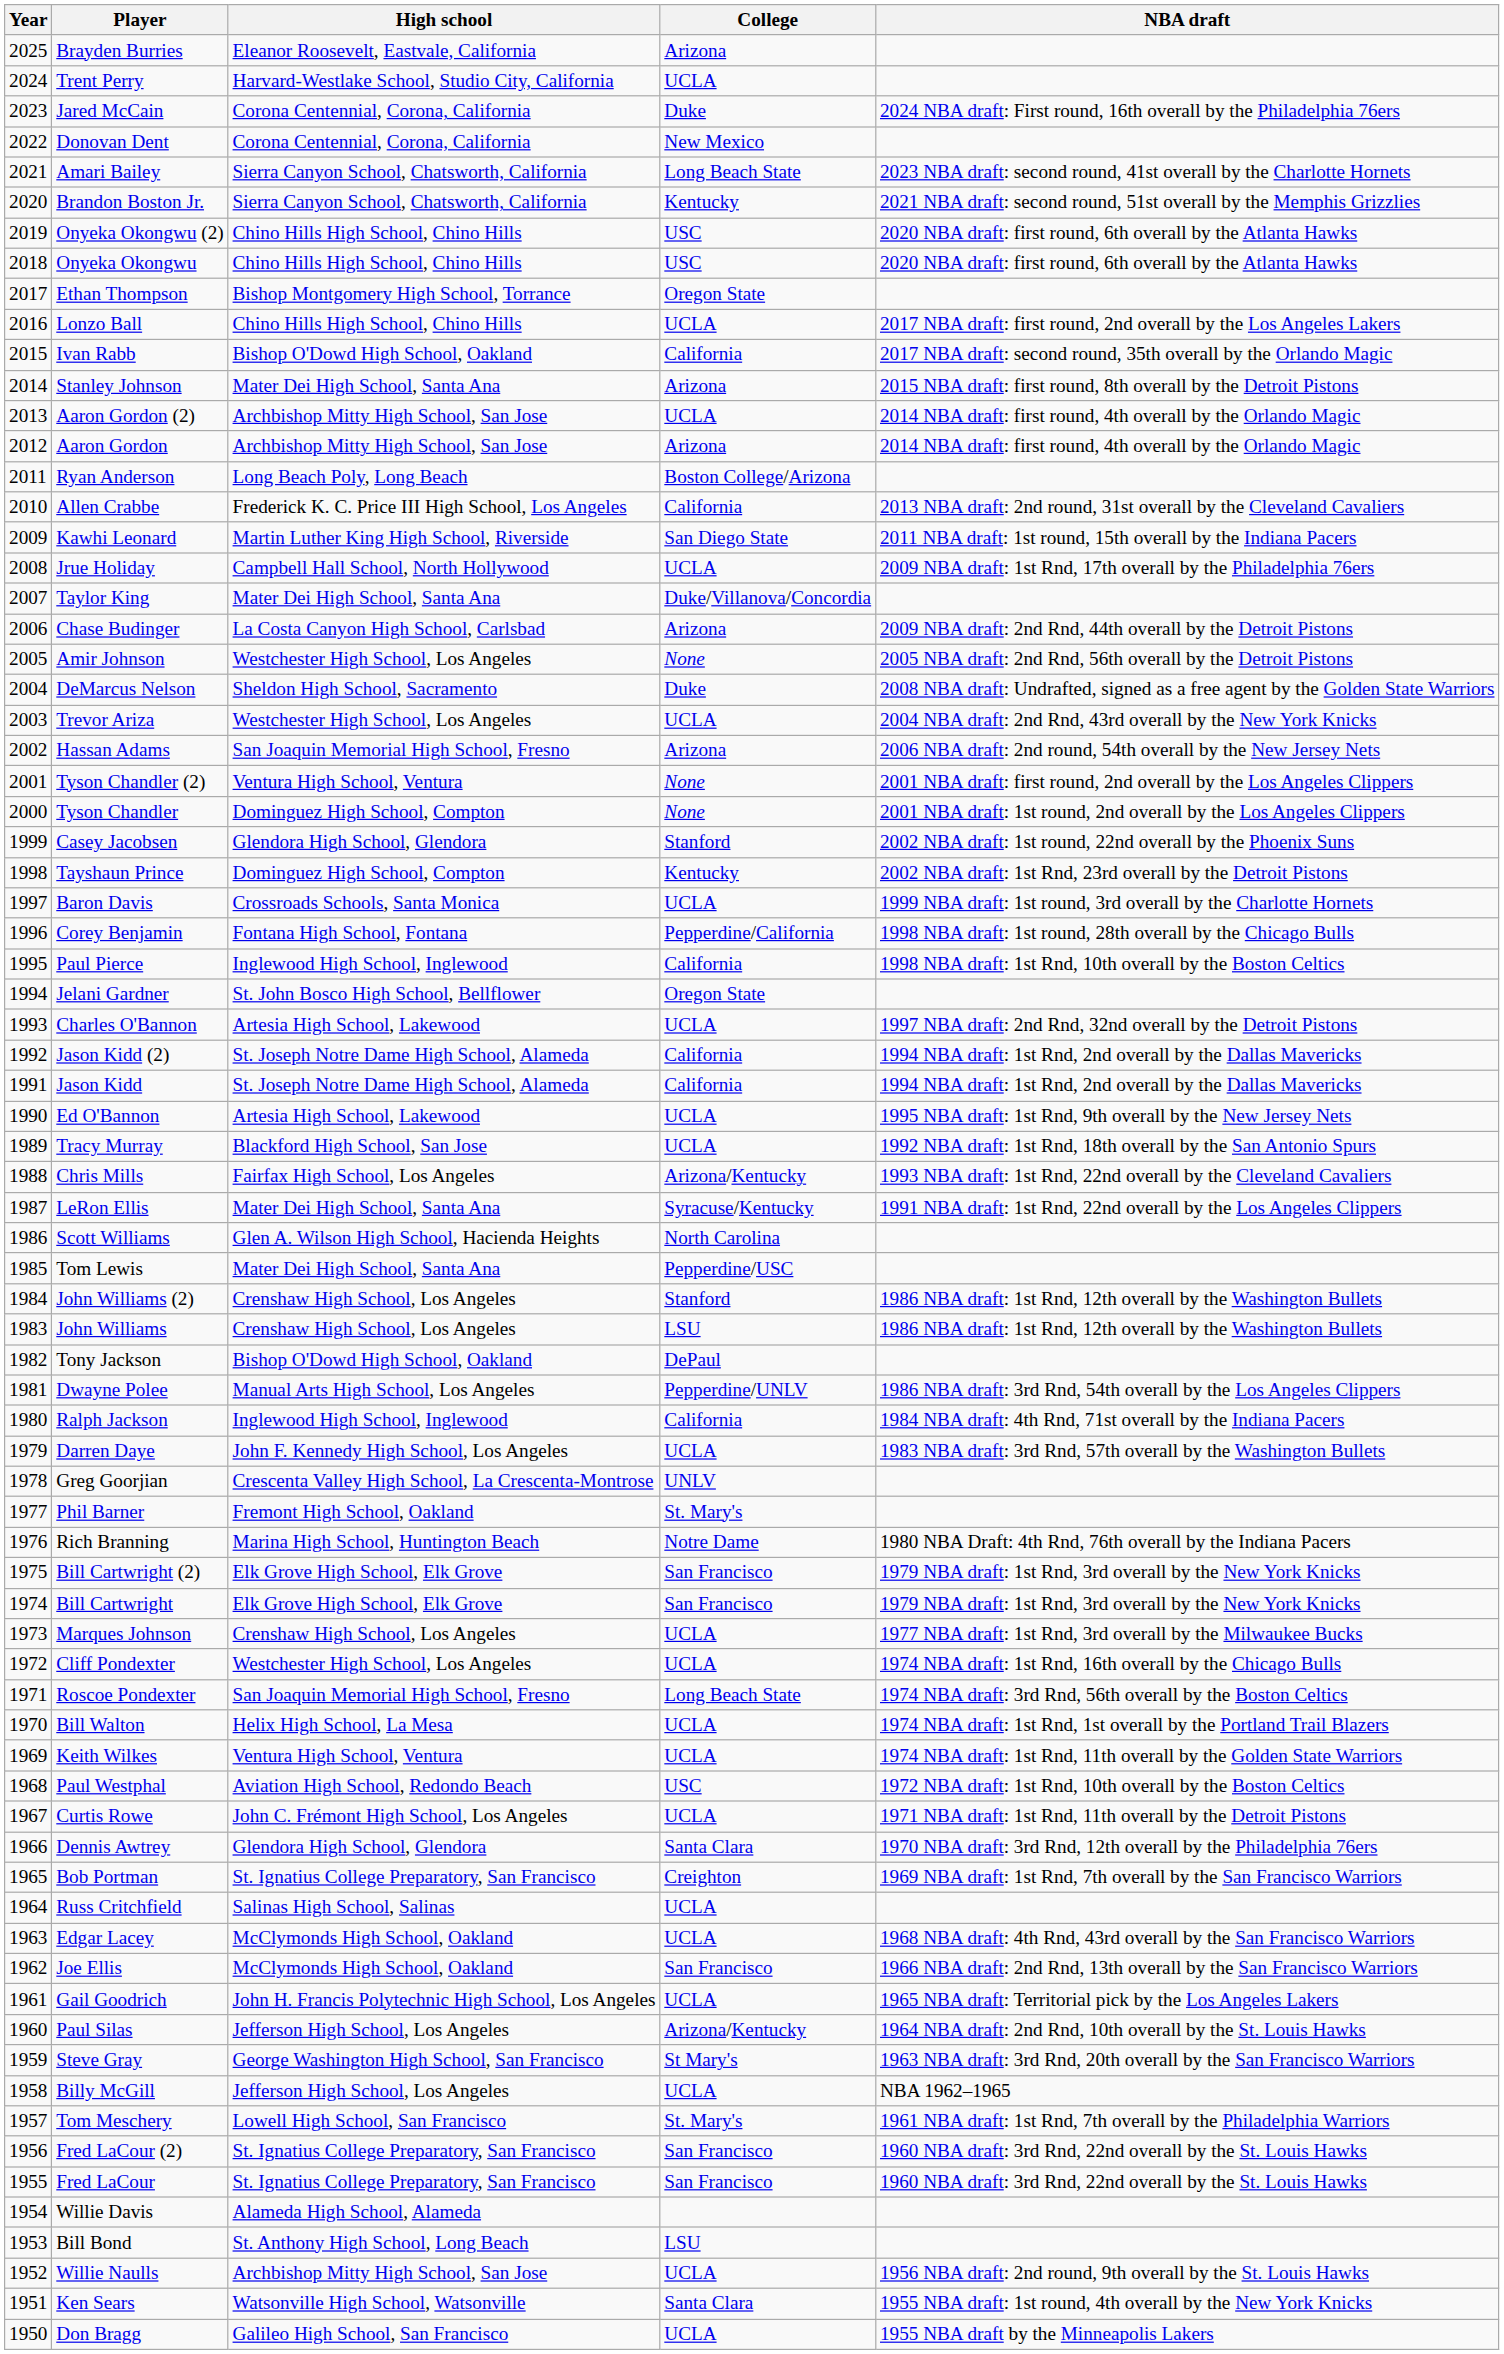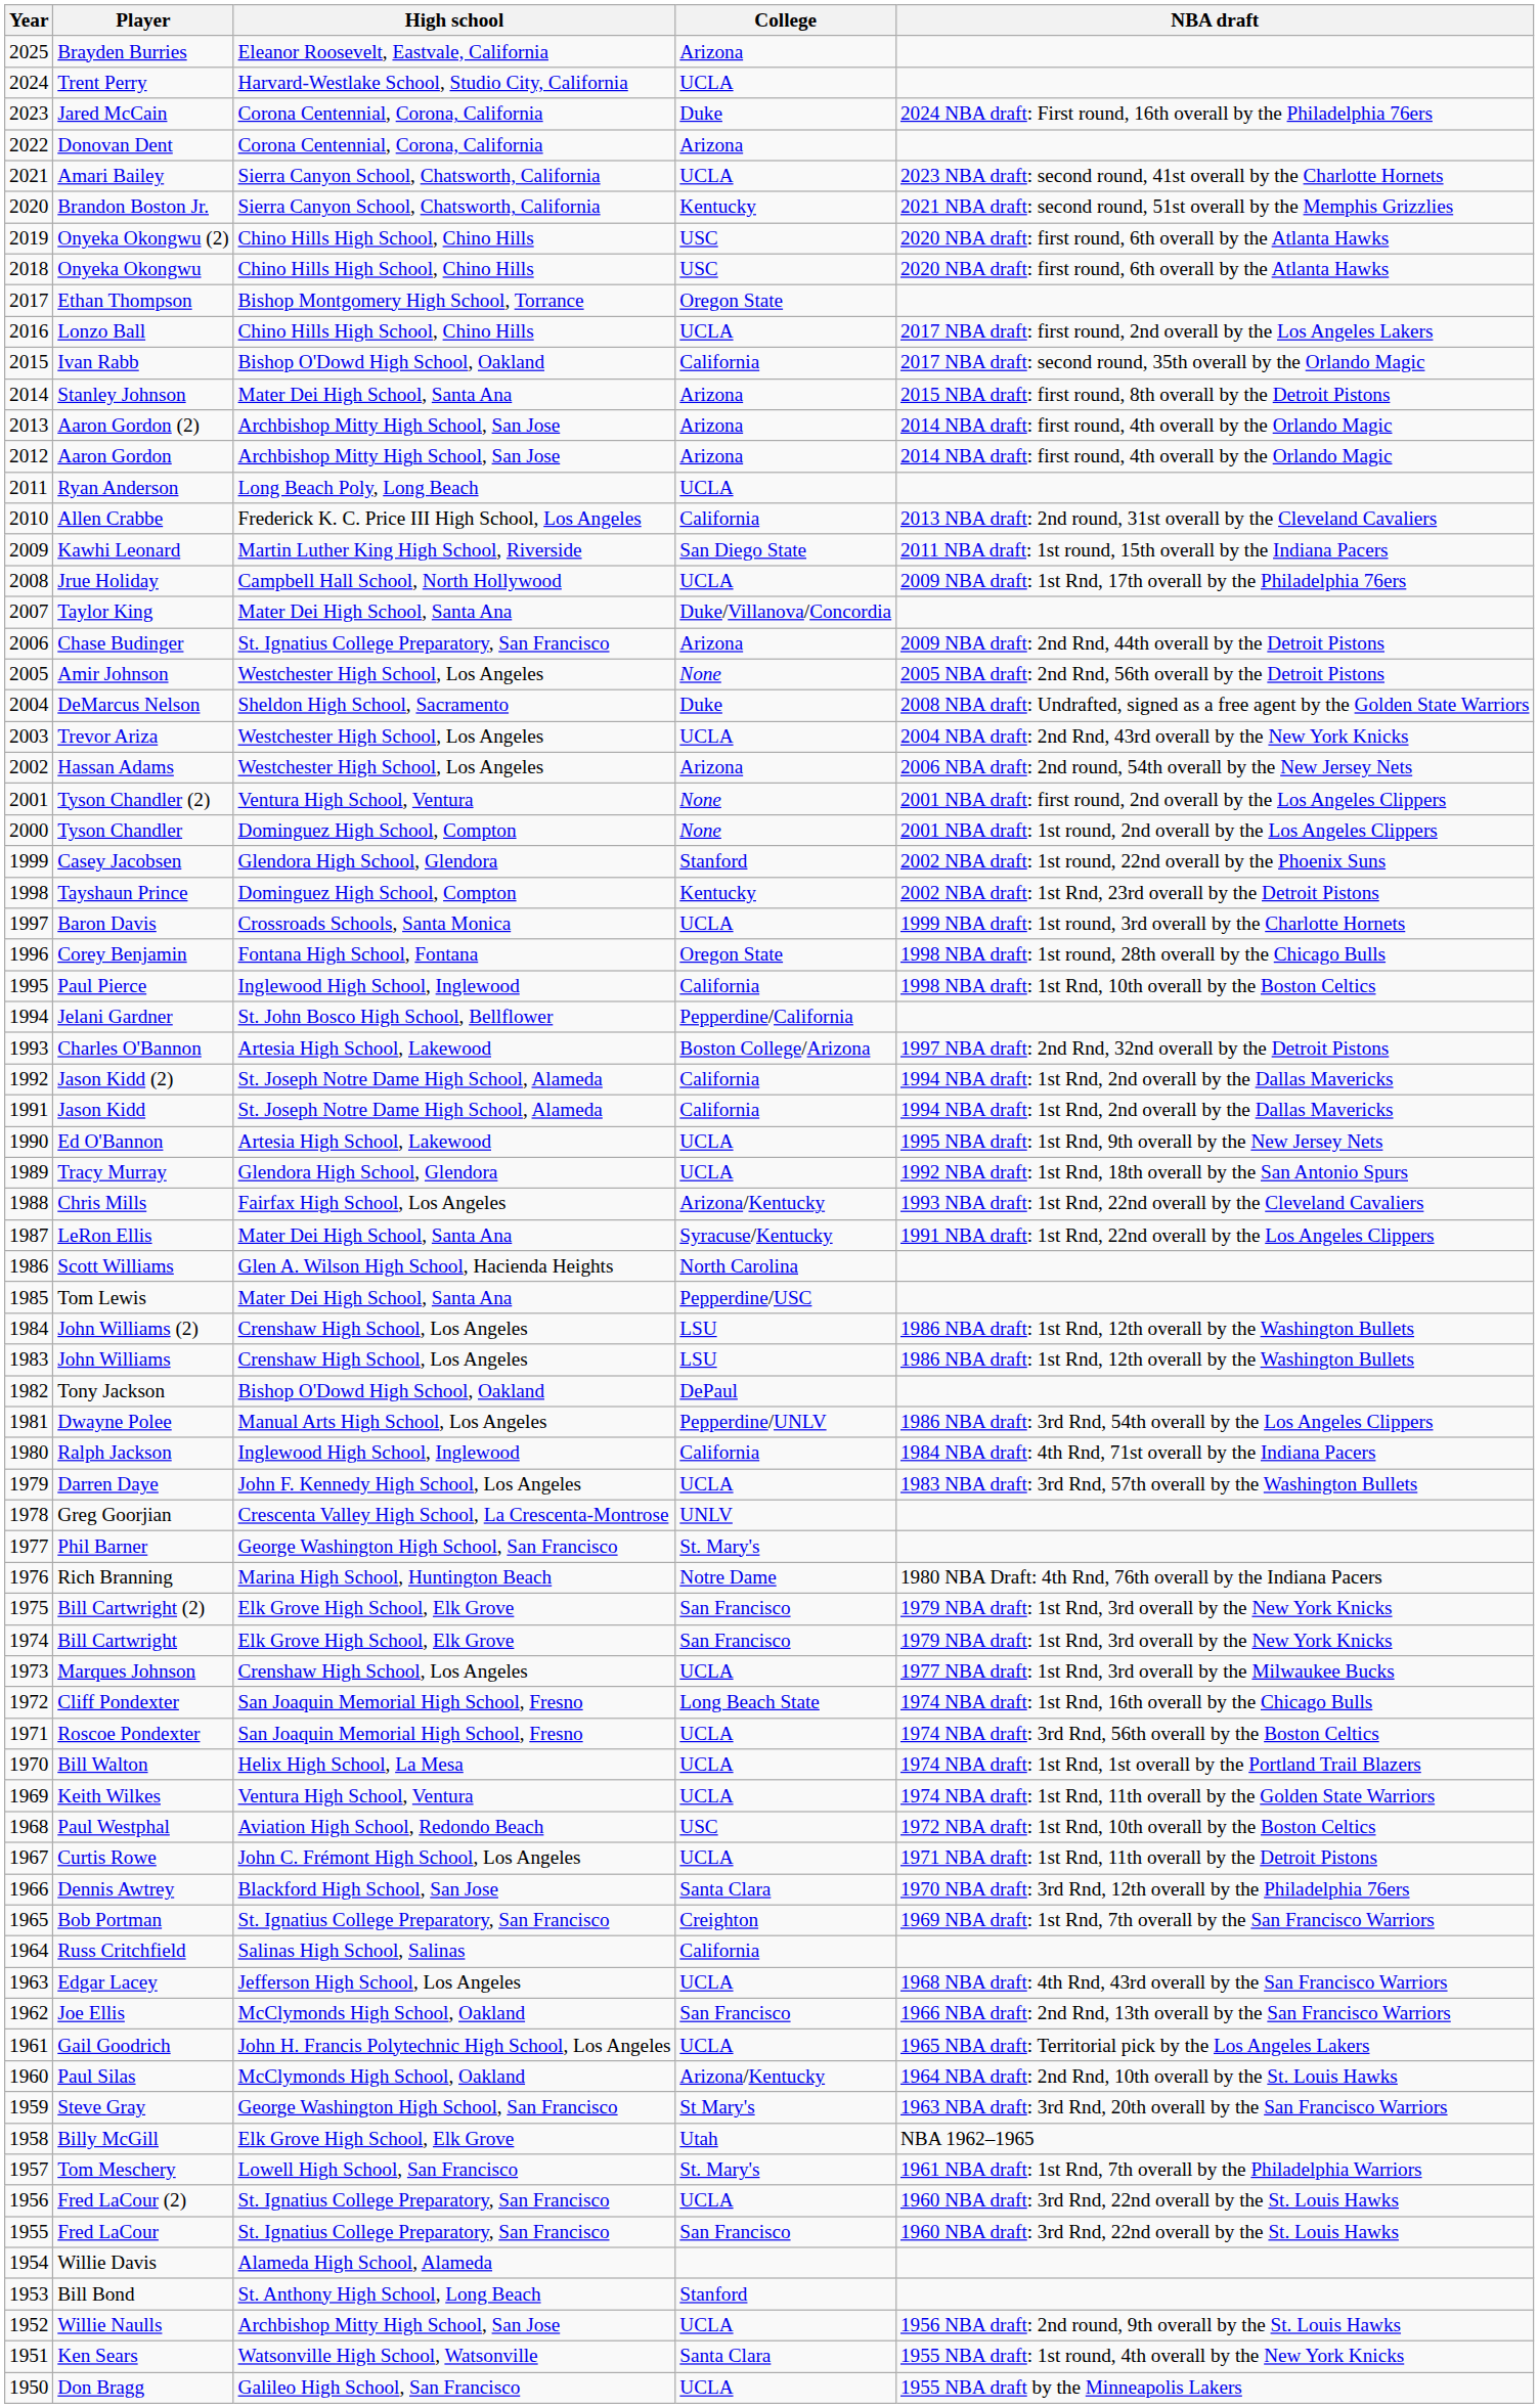Donovan Dent | College: New Mexico -> Arizona
Amari Bailey | College: Long Beach State -> UCLA
Aaron Gordon (2) | College: UCLA -> Arizona
Ryan Anderson | College: Boston College/Arizona -> UCLA
Chase Budinger | High school: La Costa Canyon High School, Carlsbad -> St. Ignatius College Preparatory, San Francisco
Hassan Adams | High school: San Joaquin Memorial High School, Fresno -> Westchester High School, Los Angeles
Corey Benjamin | College: Pepperdine/California -> Oregon State
Jelani Gardner | College: Oregon State -> Pepperdine/California
Charles O'Bannon | College: UCLA -> Boston College/Arizona
Tracy Murray | High school: Blackford High School, San Jose -> Glendora High School, Glendora
John Williams (2) | College: Stanford -> LSU
Phil Barner | High school: Fremont High School, Oakland -> George Washington High School, San Francisco
Cliff Pondexter | High school: Westchester High School, Los Angeles -> San Joaquin Memorial High School, Fresno
Cliff Pondexter | College: UCLA -> Long Beach State
Roscoe Pondexter | College: Long Beach State -> UCLA
Dennis Awtrey | High school: Glendora High School, Glendora -> Blackford High School, San Jose
Russ Critchfield | College: UCLA -> California
Edgar Lacey | High school: McClymonds High School, Oakland -> Jefferson High School, Los Angeles
Paul Silas | High school: Jefferson High School, Los Angeles -> McClymonds High School, Oakland
Billy McGill | High school: Jefferson High School, Los Angeles -> Elk Grove High School, Elk Grove
Billy McGill | College: UCLA -> Utah
Fred LaCour (2) | College: San Francisco -> UCLA
Bill Bond | College: LSU -> Stanford
